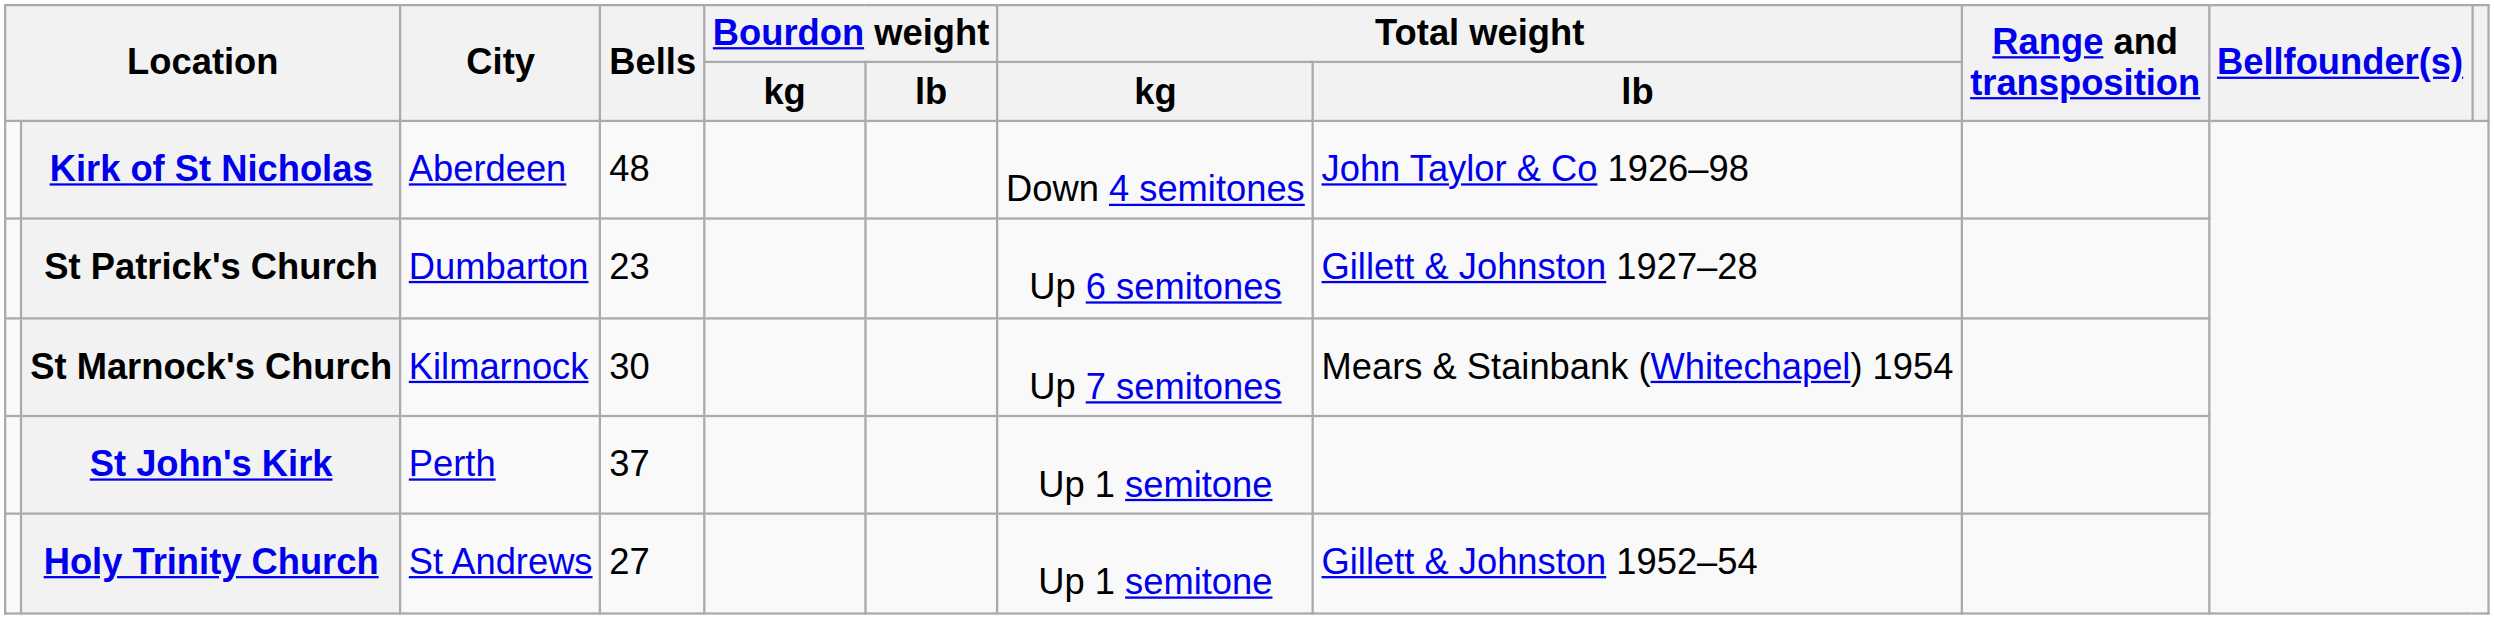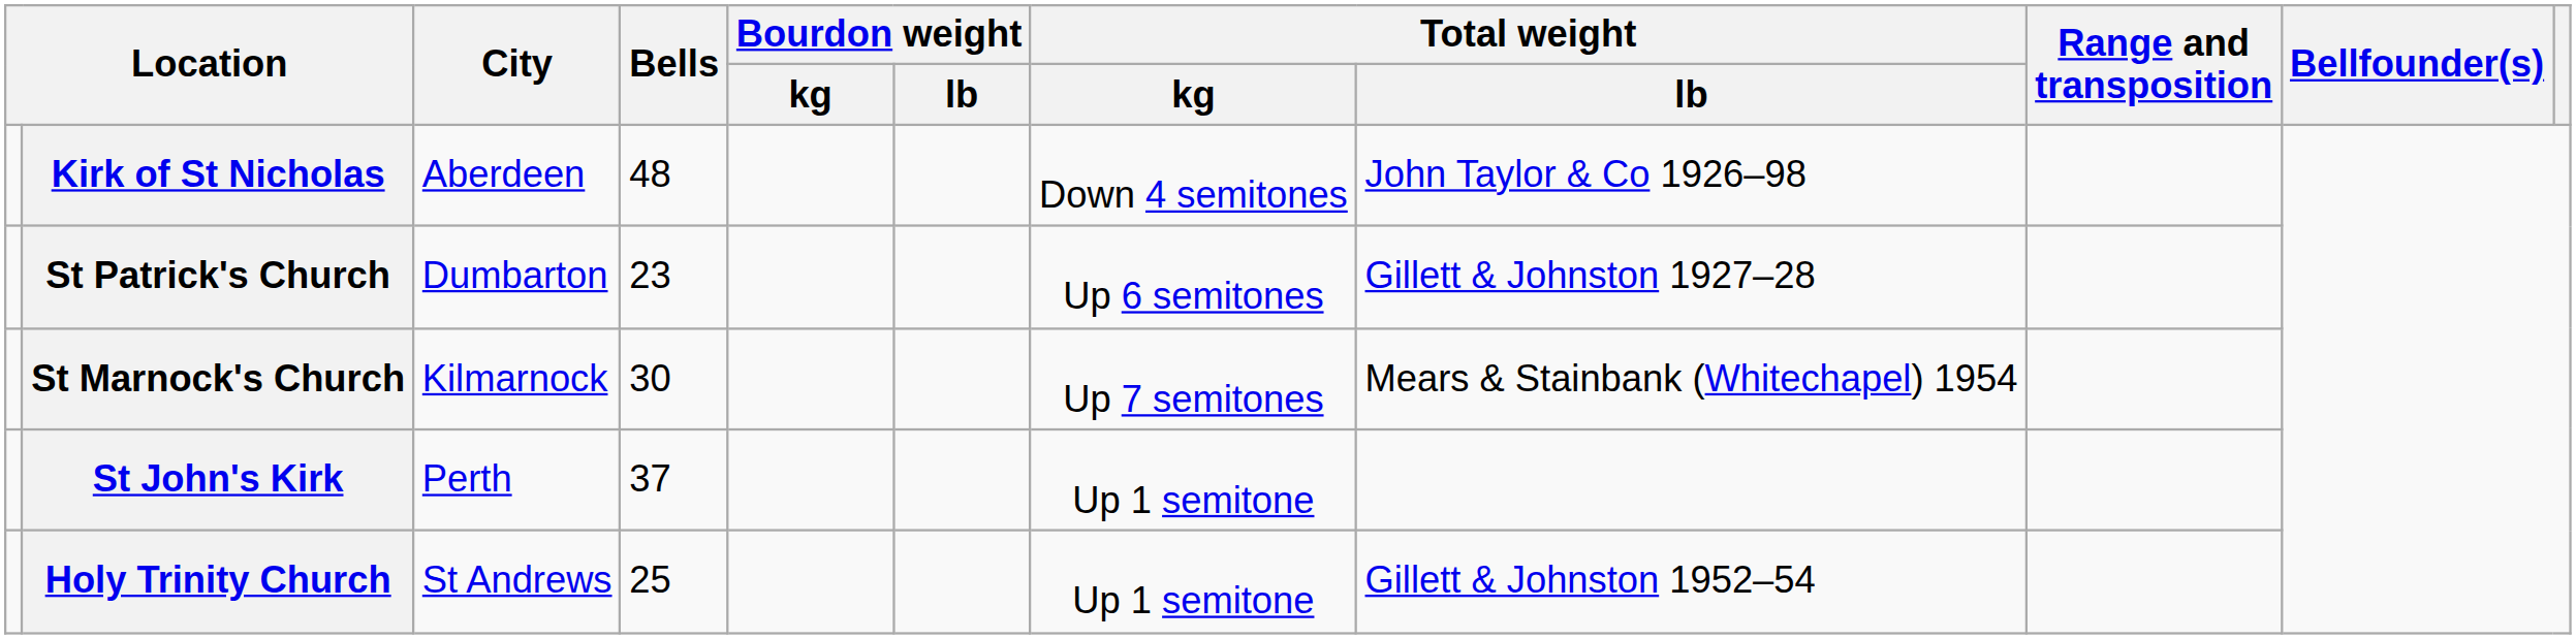Holy Trinity Church | Bells: 27 -> 25
